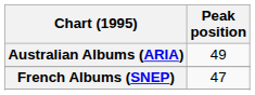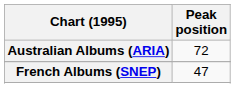Australian Albums (ARIA) | Peak position: 49 -> 72
